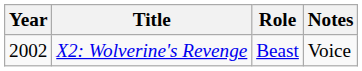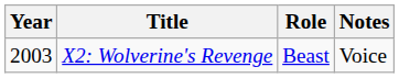X2: Wolverine's Revenge | Year: 2002 -> 2003
